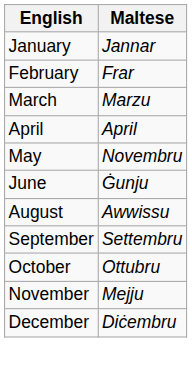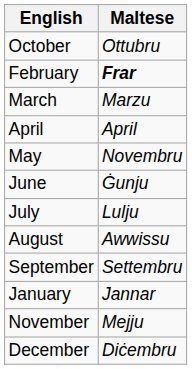rows swapped: January <-> October
February | Maltese: normal -> bold
+ row: July | Lulju
